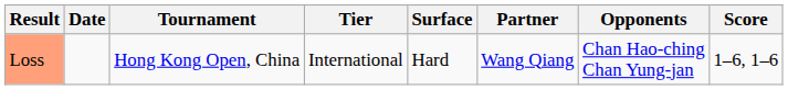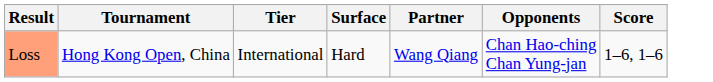- column: Date
